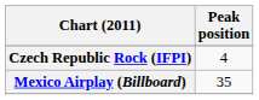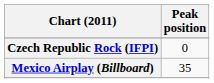Czech Republic Rock (IFPI) | Peak position: 4 -> 0
